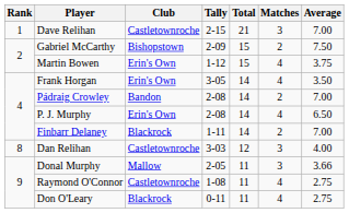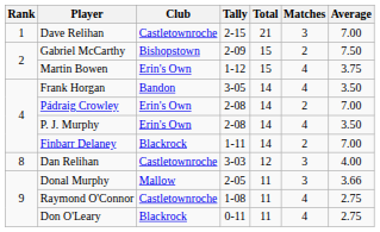Frank Horgan | Club: Erin's Own -> Bandon
Pádraig Crowley | Club: Bandon -> Erin's Own
P. J. Murphy | Average: 6.50 -> 3.50
